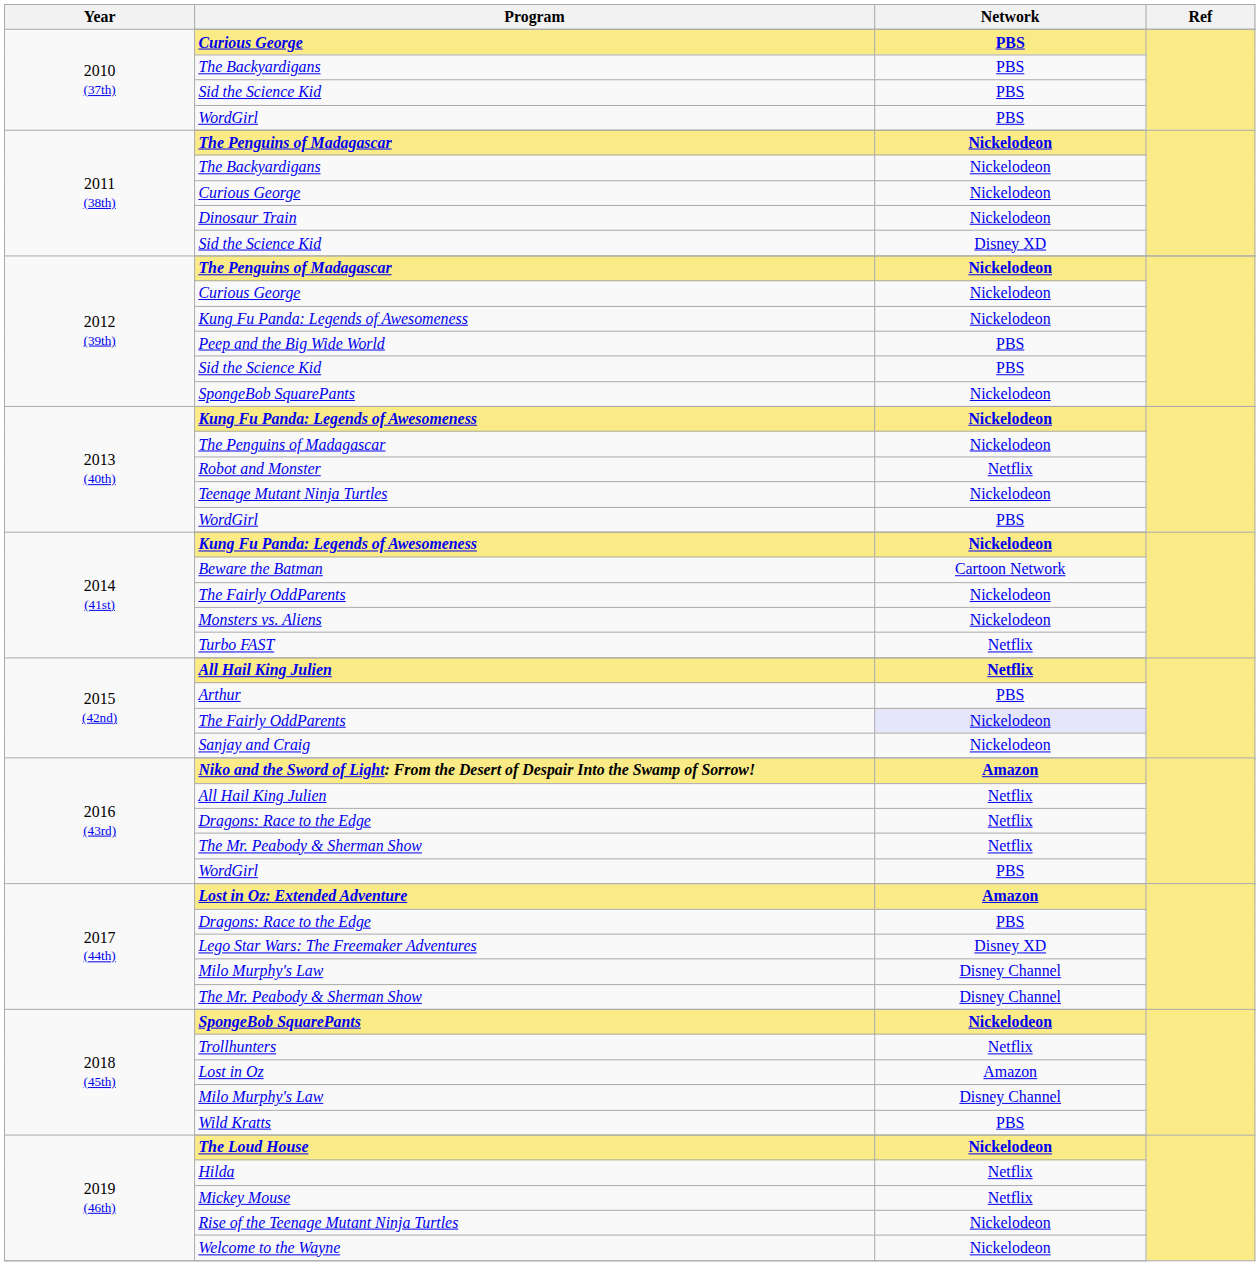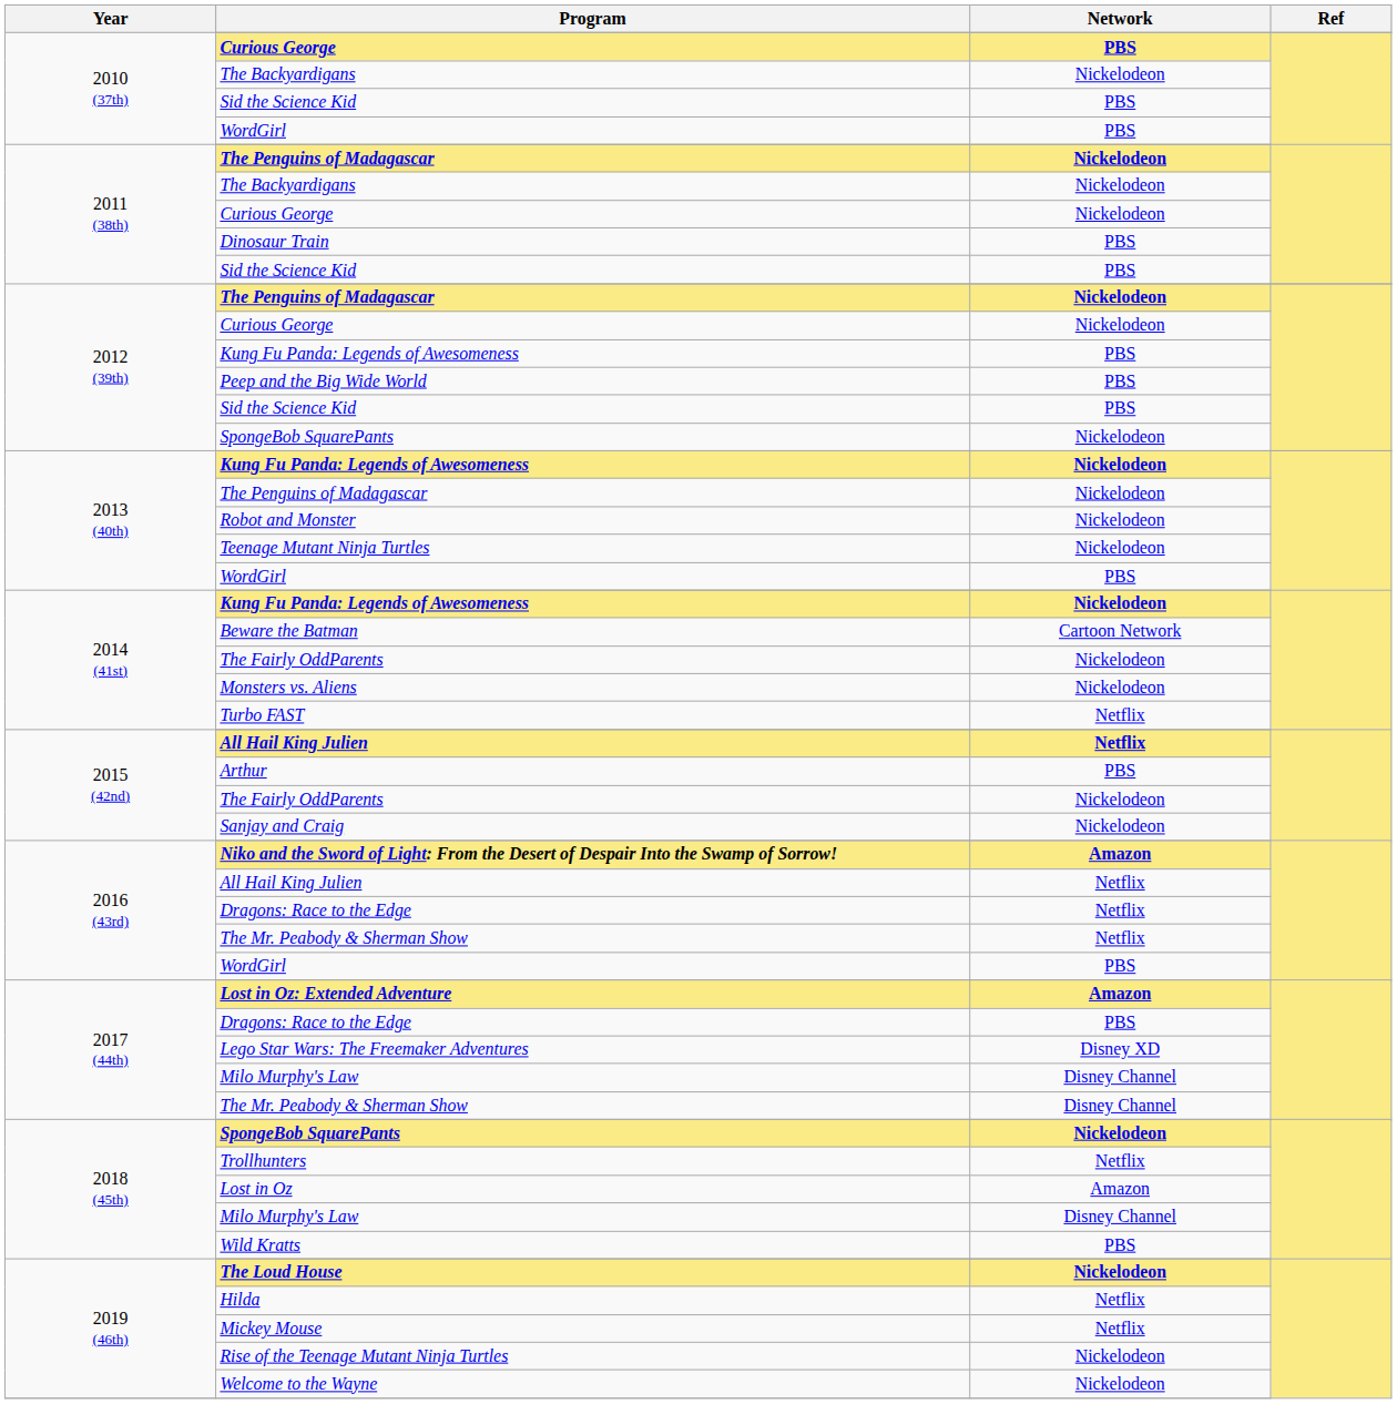2010 (37th) / The Backyardigans | Network: PBS -> Nickelodeon
Dinosaur Train | Network: Nickelodeon -> PBS
2011 (38th) / Sid the Science Kid | Network: Disney XD -> PBS
2012 (39th) / Kung Fu Panda: Legends of Awesomeness | Network: Nickelodeon -> PBS
Robot and Monster | Network: Netflix -> Nickelodeon
2015 (42nd) / The Fairly OddParents | Network: lavender background -> no background
